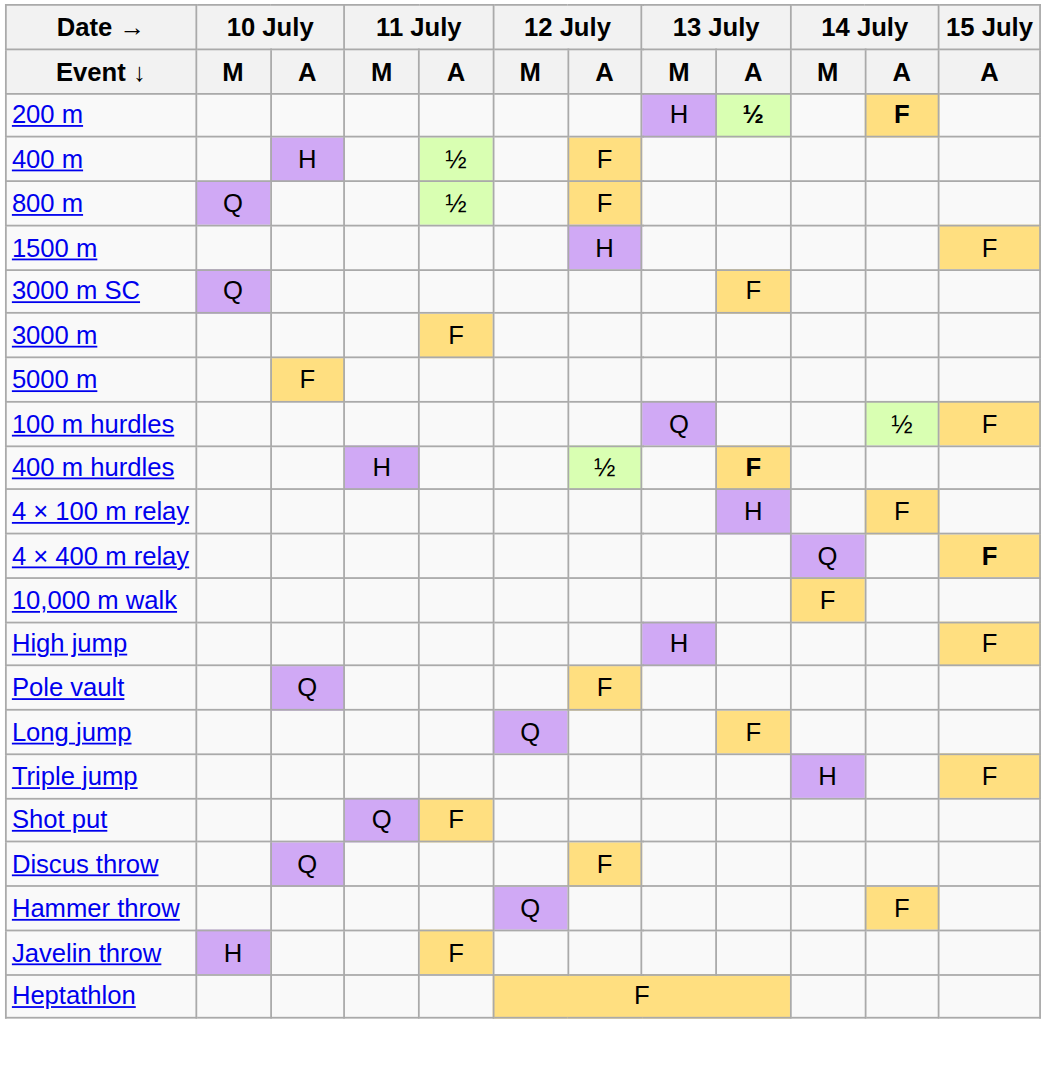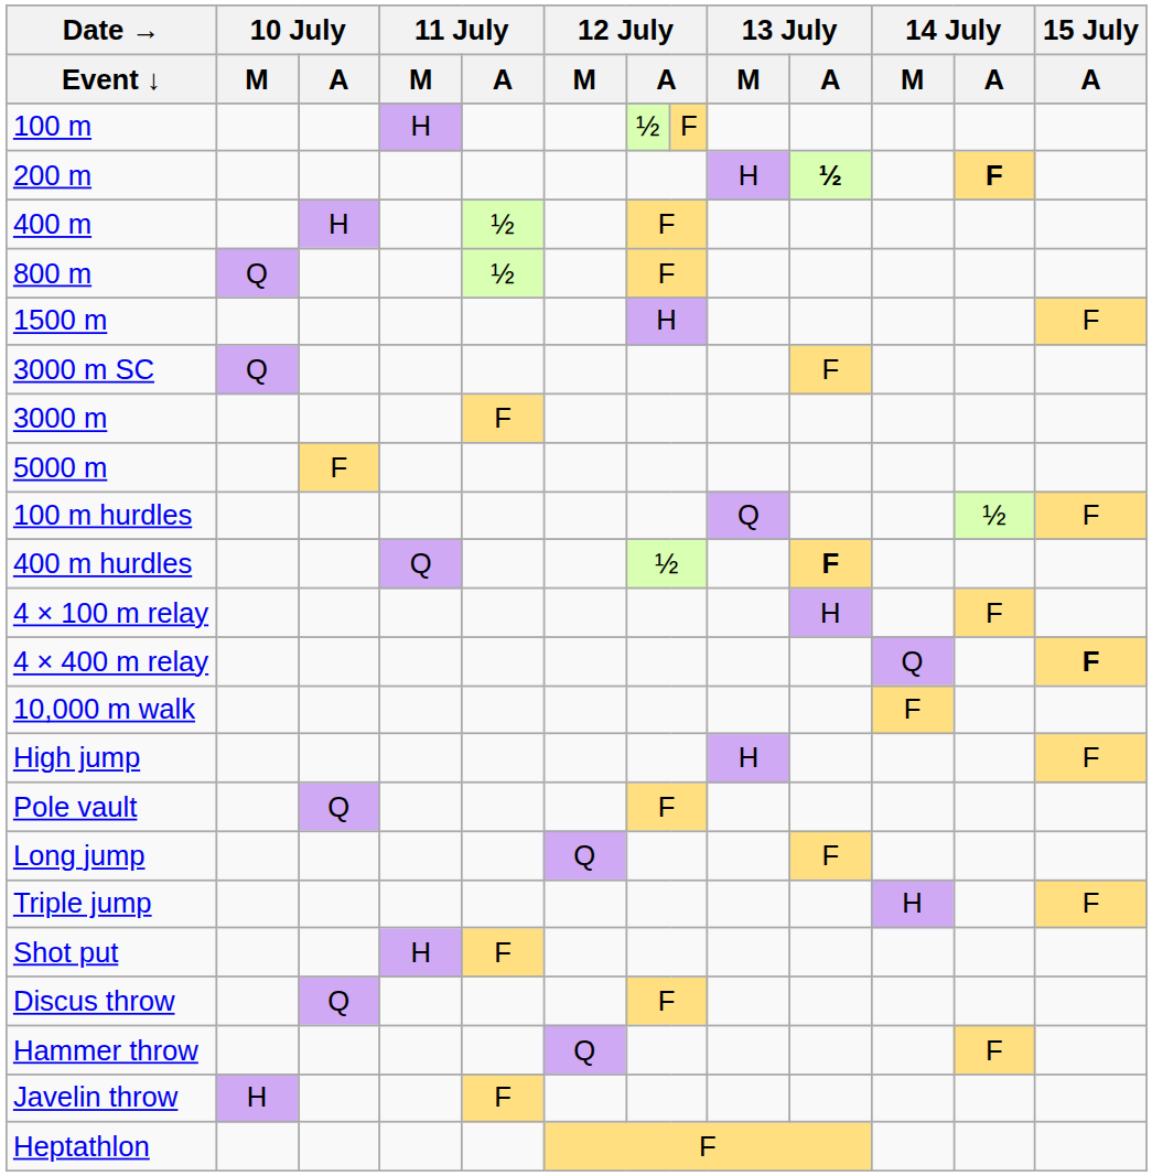+ row: 100 m | H | ½ | F
400 m hurdles | 11 July / M: H -> Q
Shot put | 11 July / M: Q -> H
